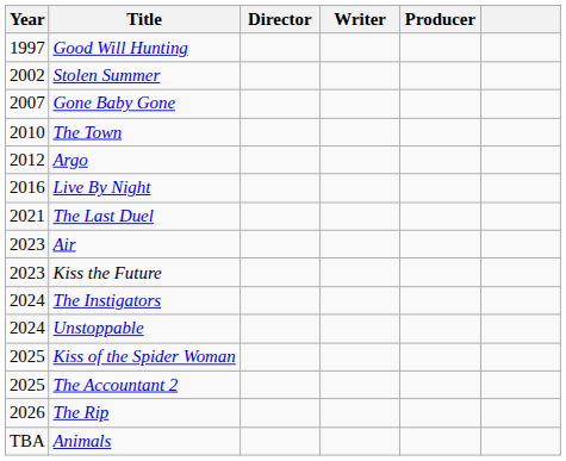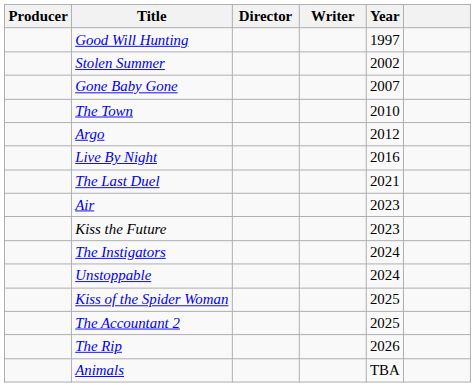columns swapped: Year <-> Producer
